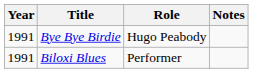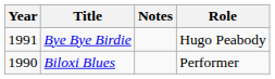columns swapped: Role <-> Notes
Biloxi Blues | Year: 1991 -> 1990
